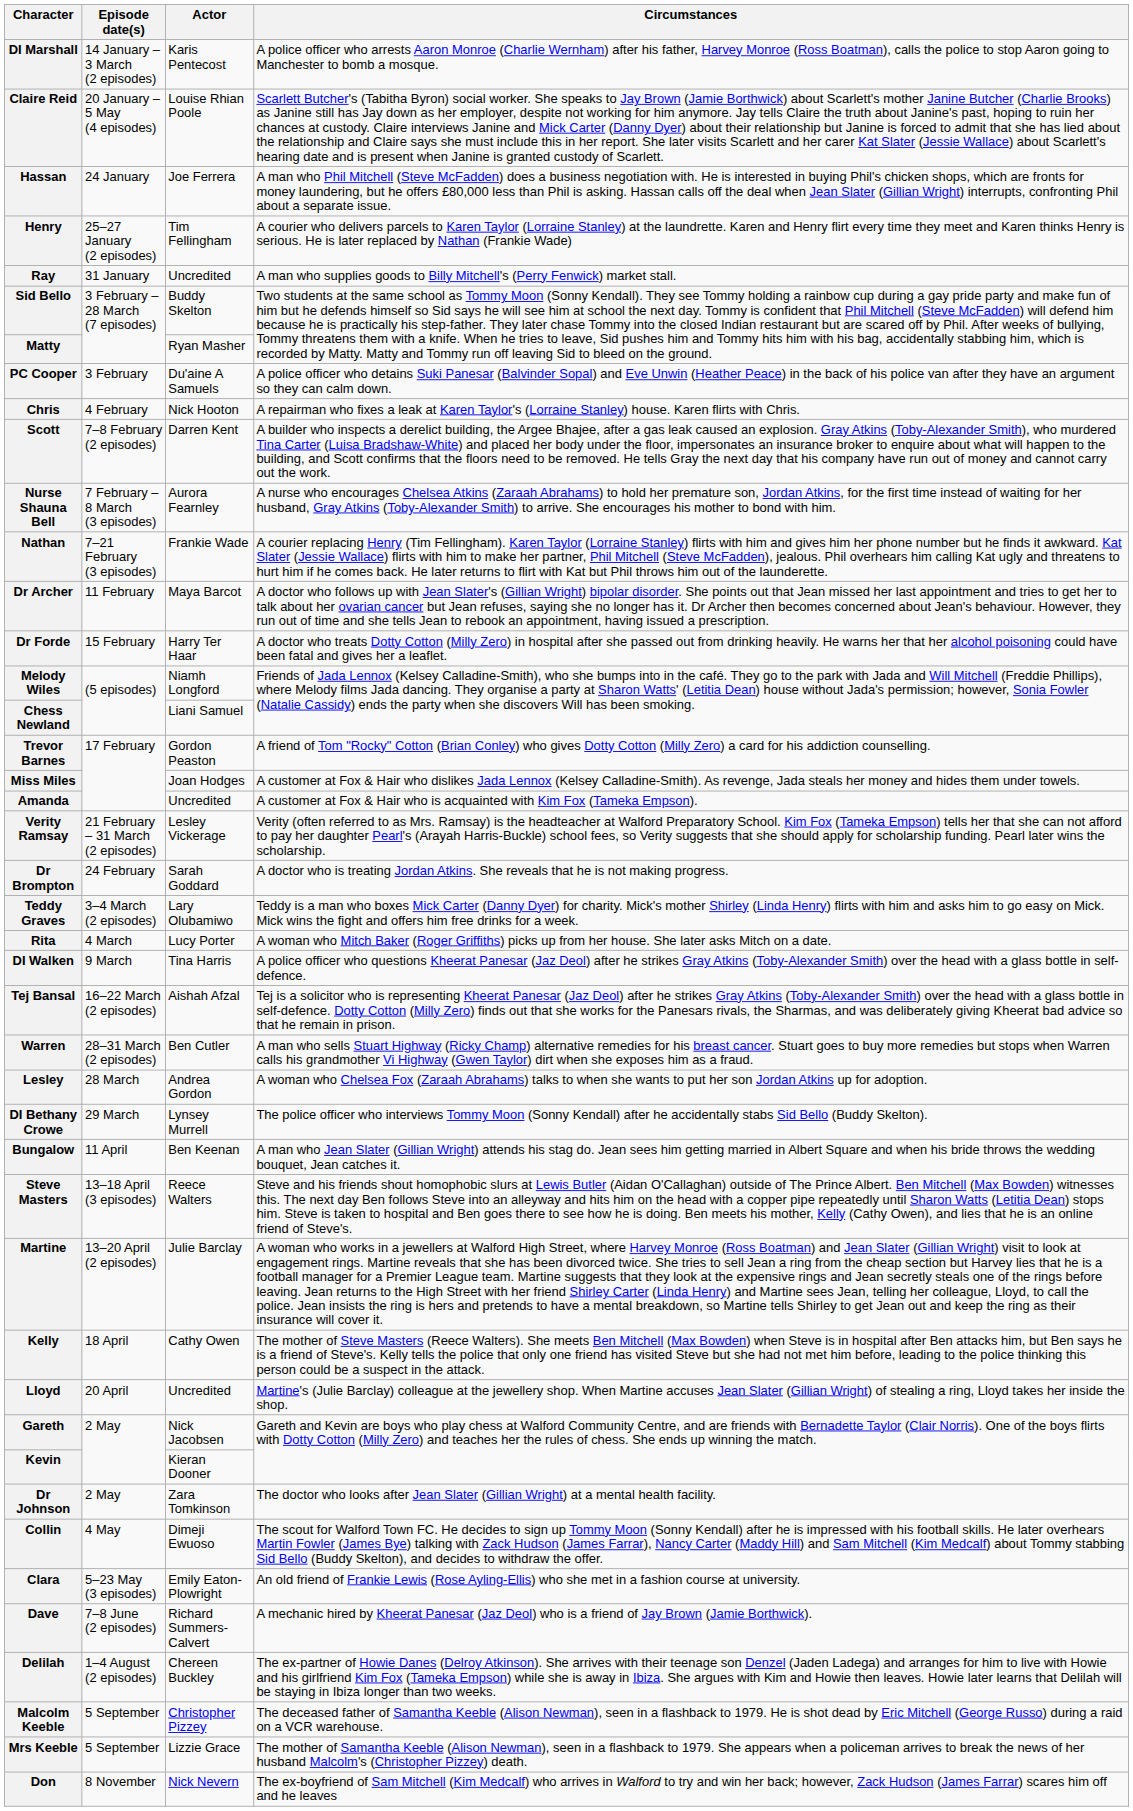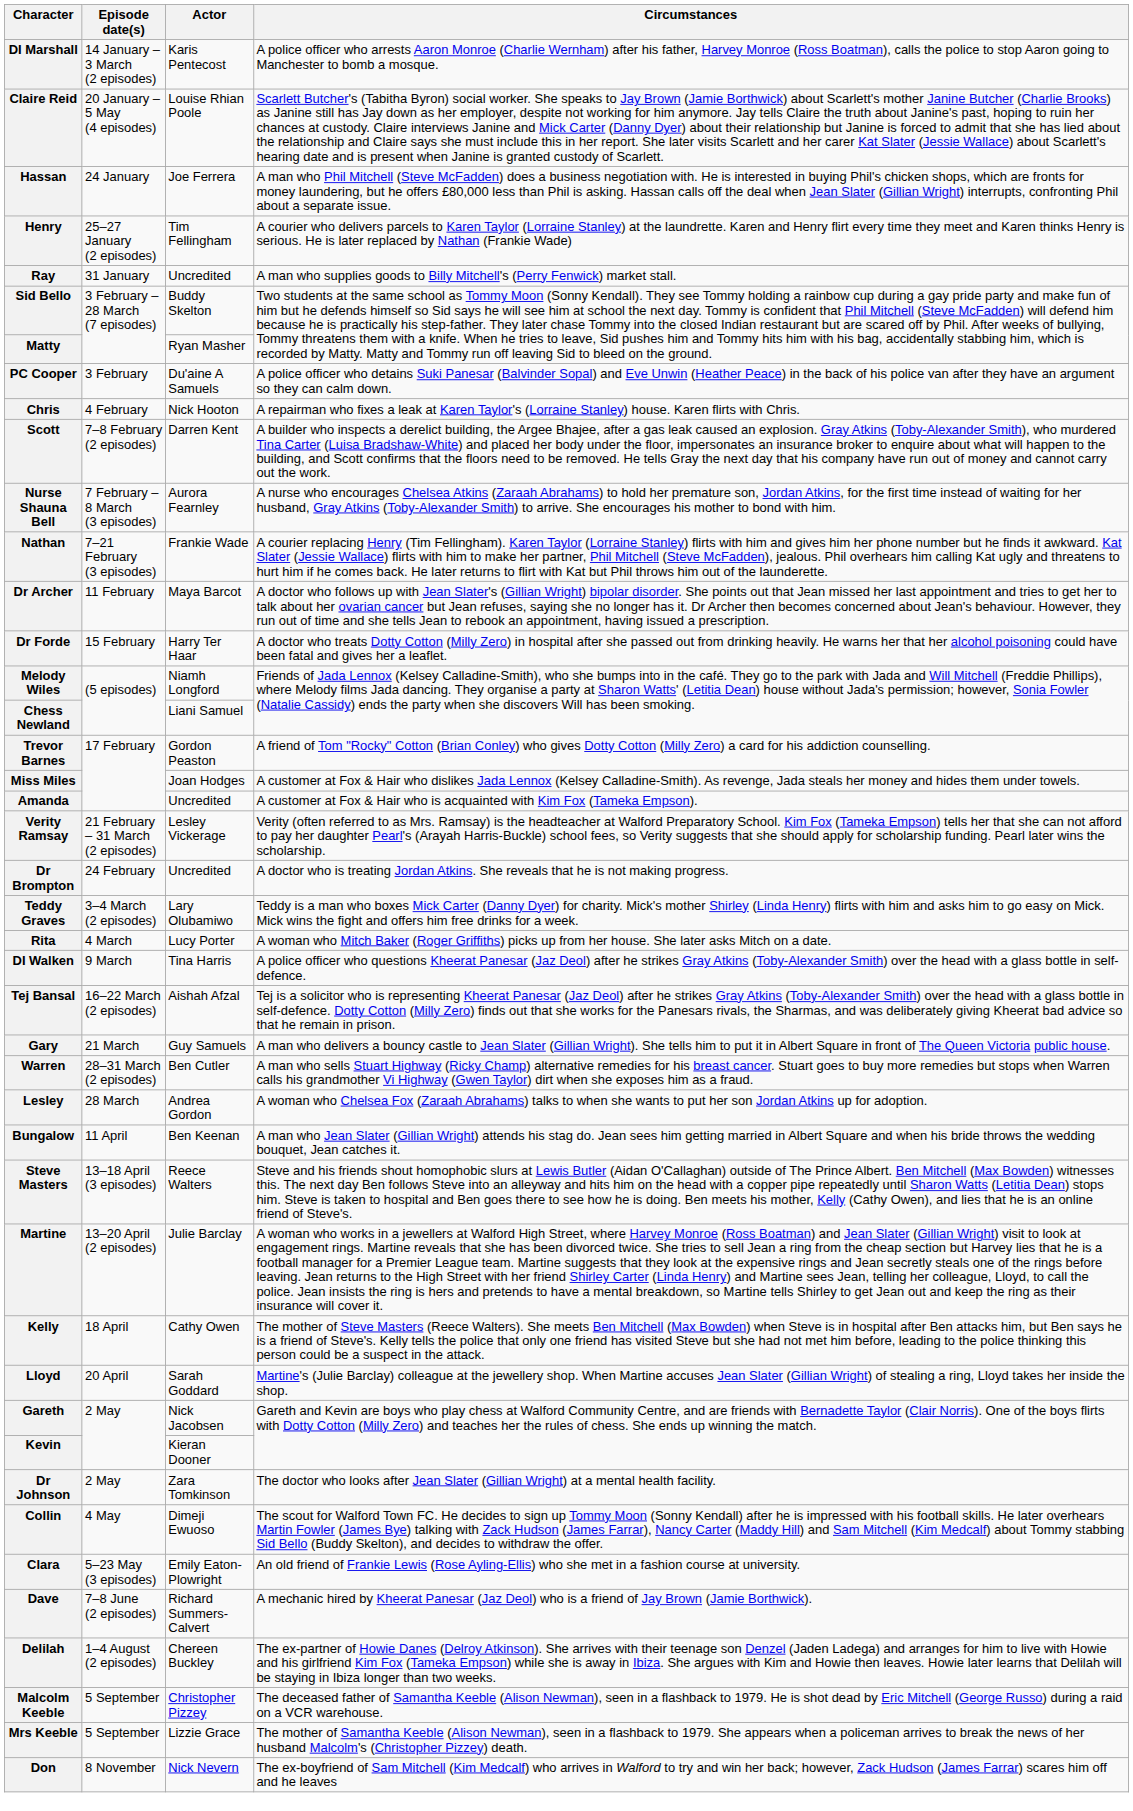Dr Brompton | Actor: Sarah Goddard -> Uncredited
+ row: Gary | 21 March | Guy Samuels | A man who delivers a bouncy castle to Jean Slater (Gillian Wright). She tells him to put it in Albert Square in front of The Queen Victoria public house.
- row: DI Bethany Crowe | 29 March | Lynsey Murrell | The police officer who interviews Tommy Moon (Sonny Kendall) after he accidentally stabs Sid Bello (Buddy Skelton).
Lloyd | Actor: Uncredited -> Sarah Goddard
